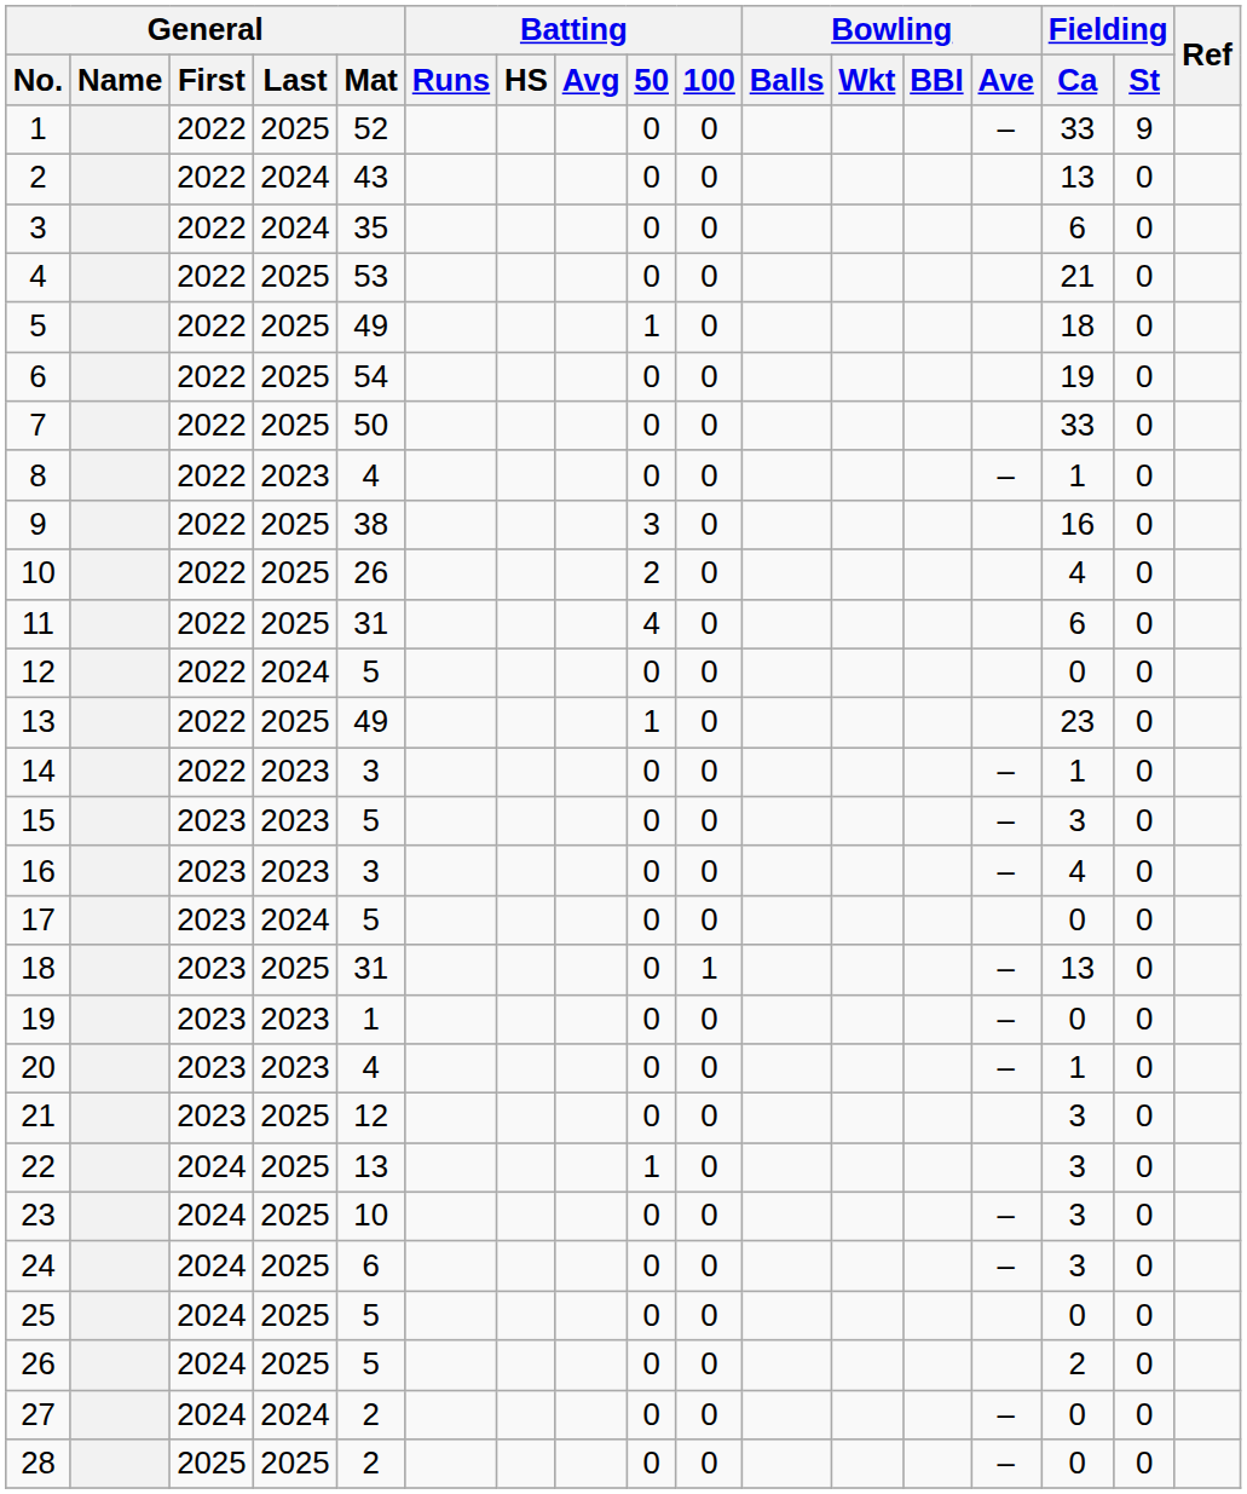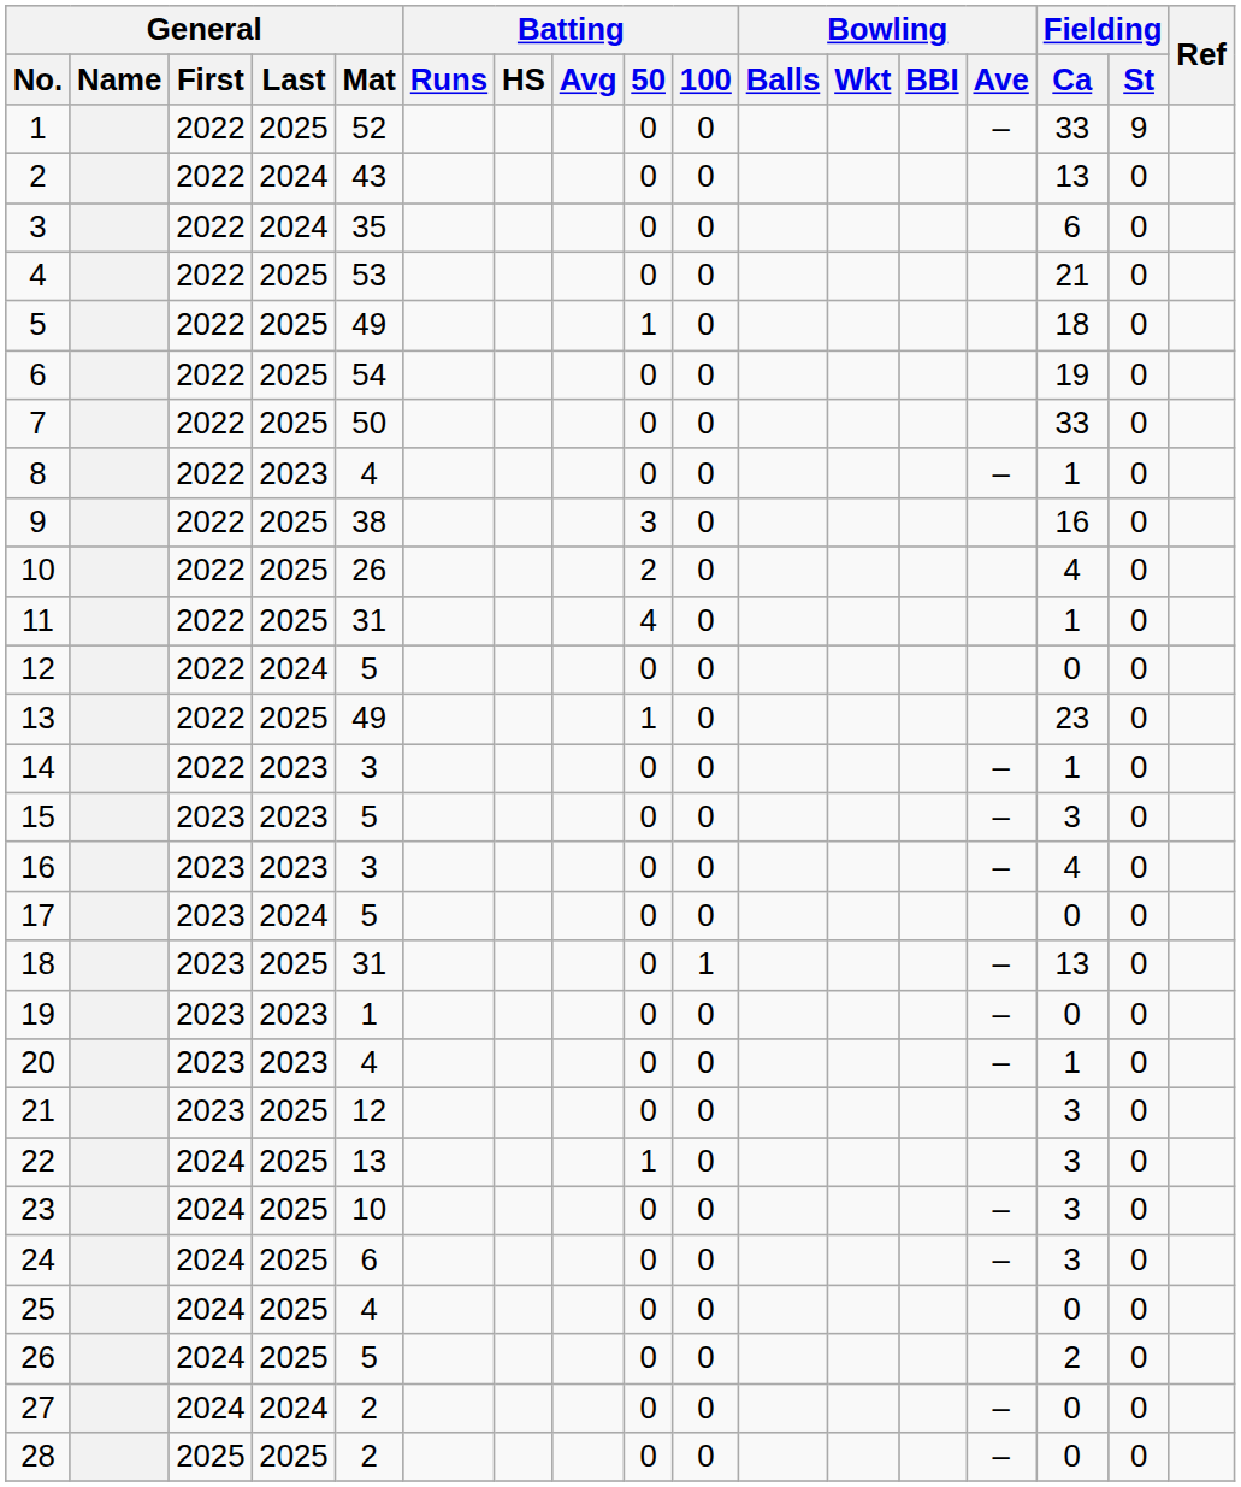11 | Fielding / Ca: 6 -> 1
25 | General / Mat: 5 -> 4
